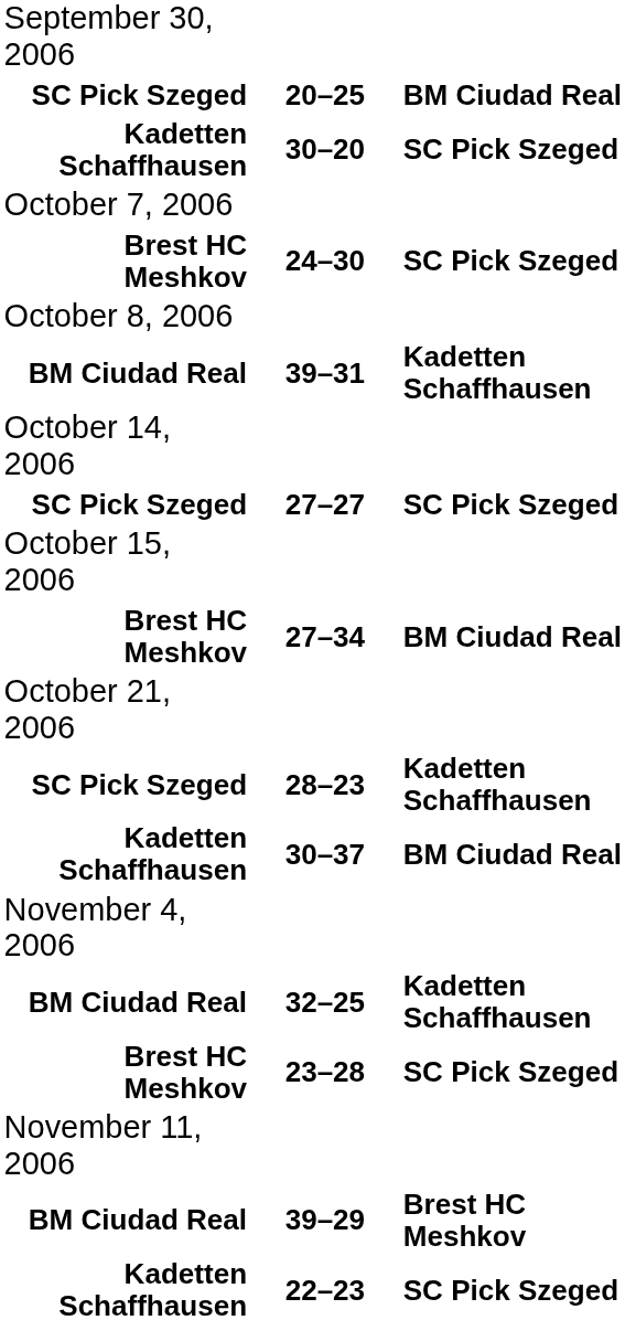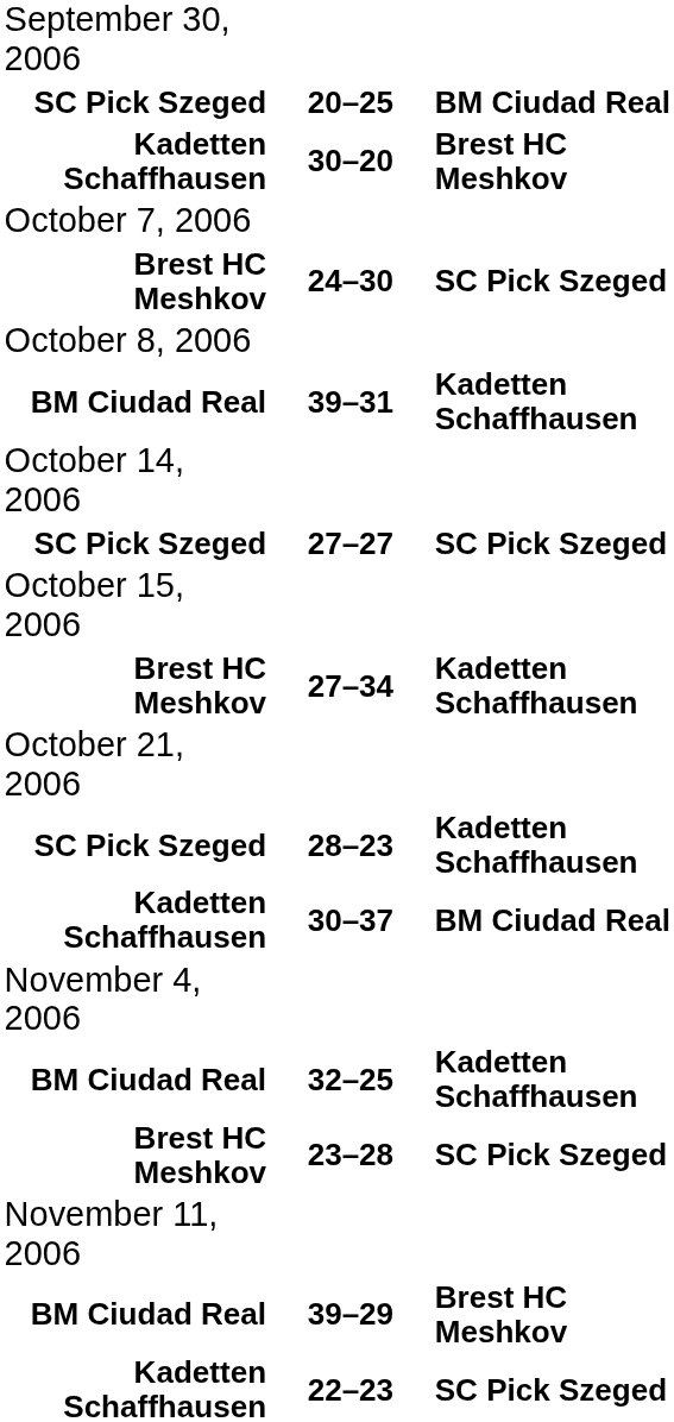30–20 | column 3: SC Pick Szeged -> Brest HC Meshkov
27–34 | column 3: BM Ciudad Real -> Kadetten Schaffhausen
